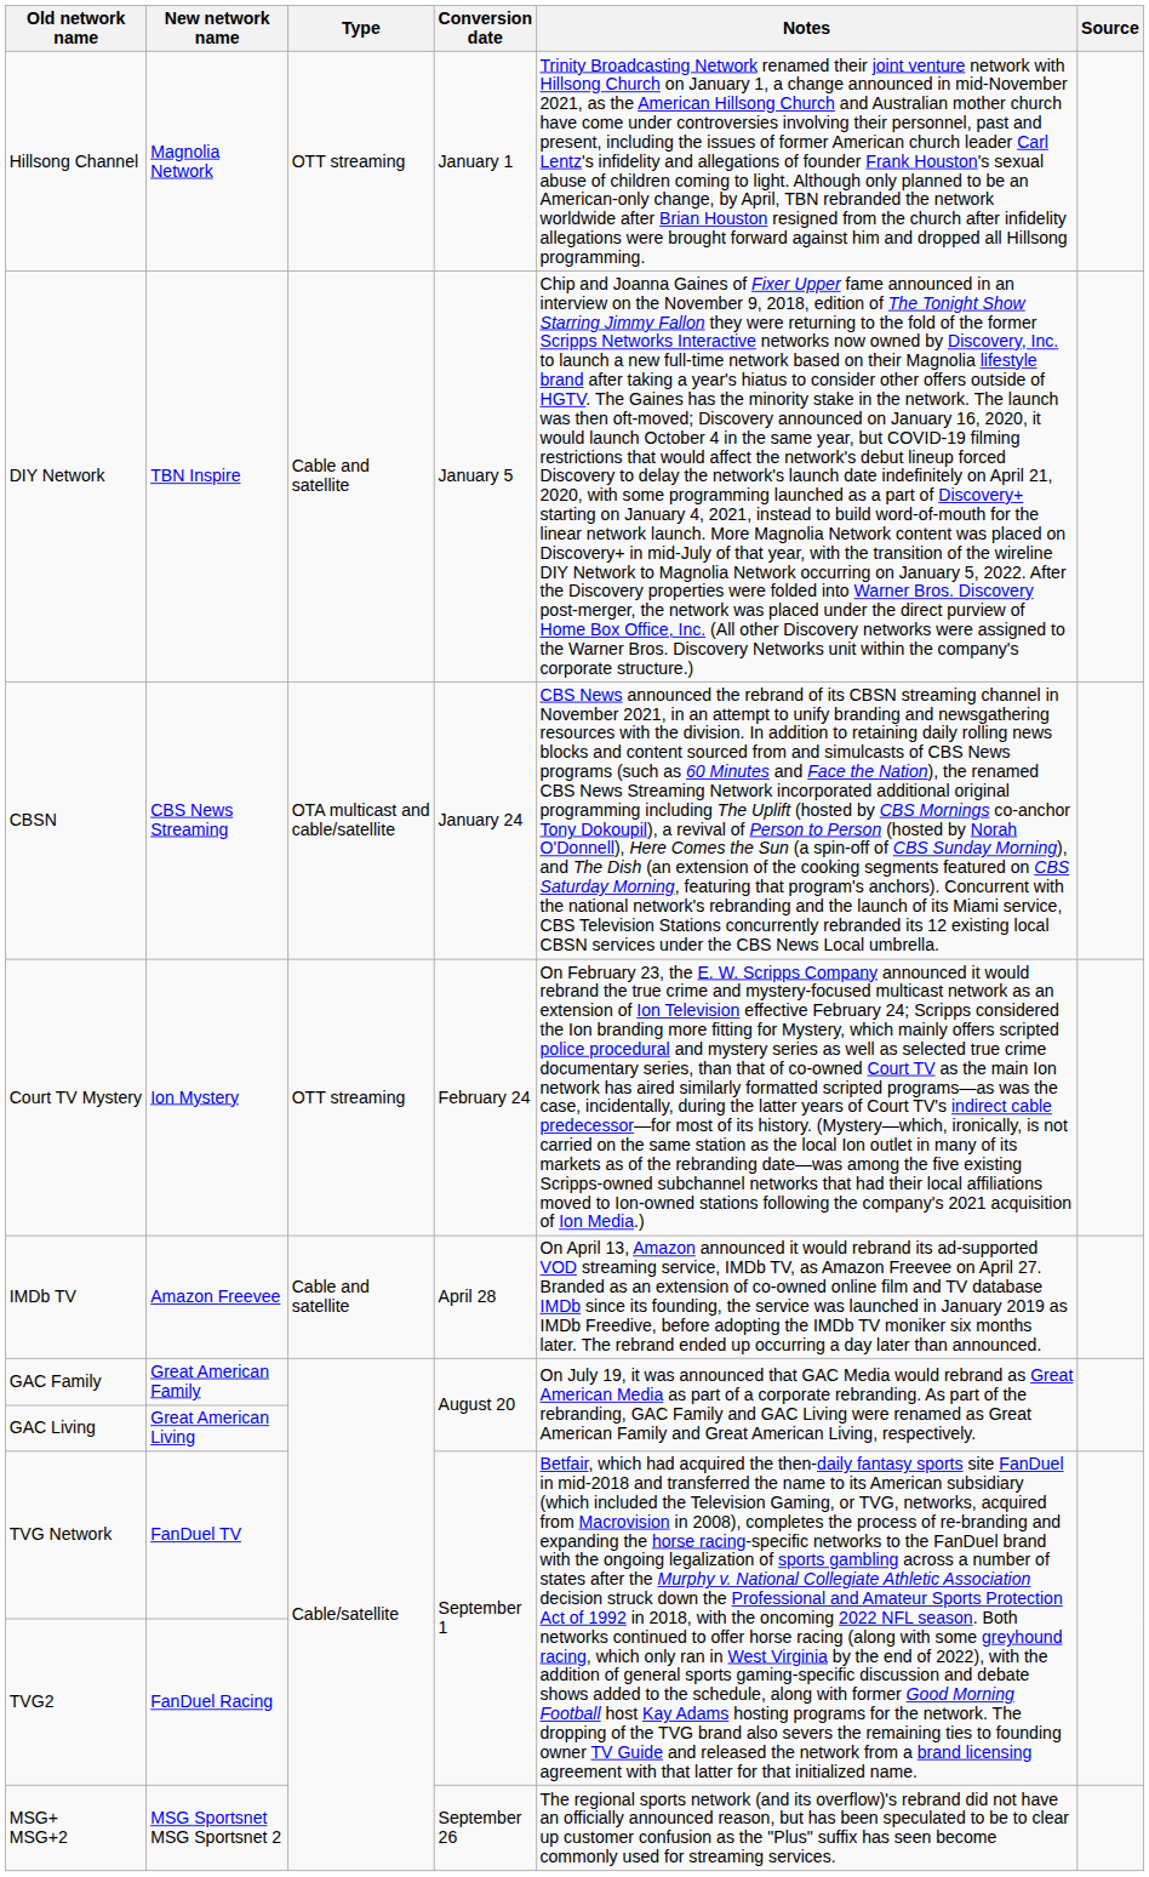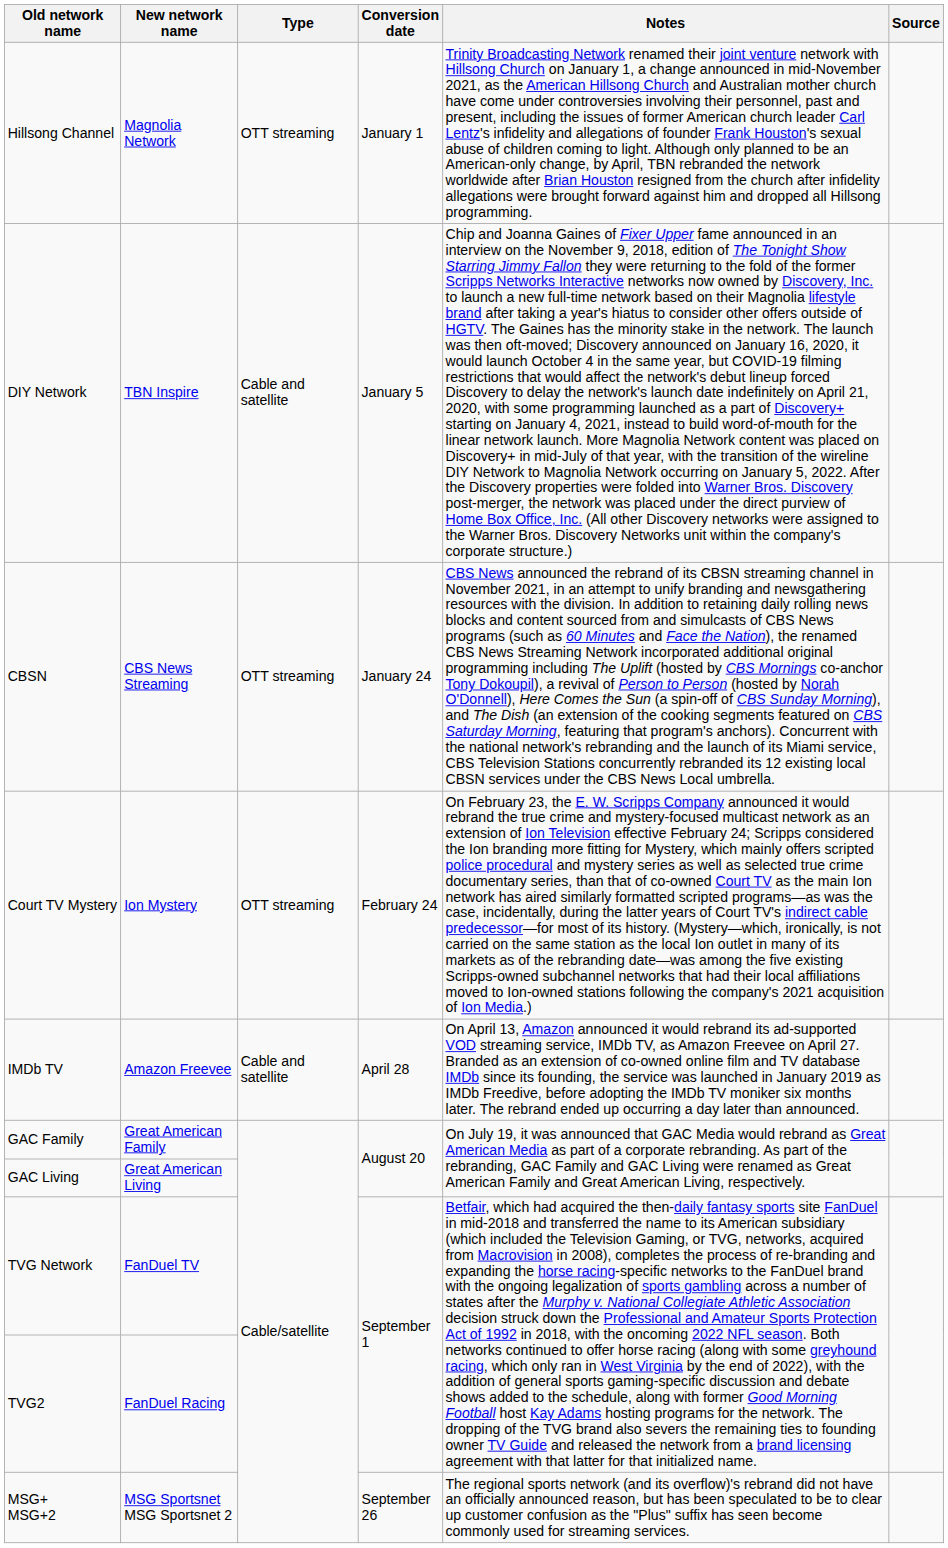CBSN | Type: OTA multicast and cable/satellite -> OTT streaming
